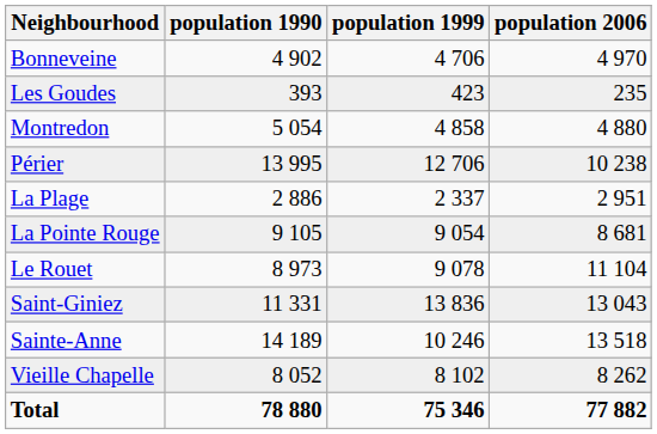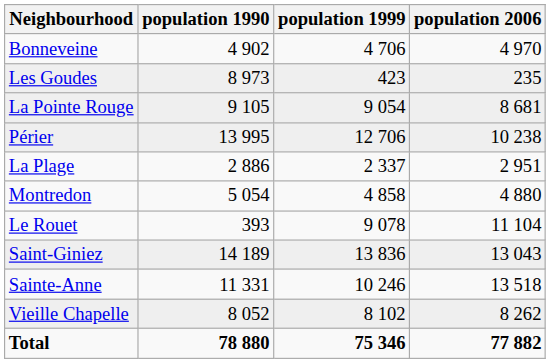Les Goudes | population 1990: 393 -> 8 973
rows swapped: Montredon <-> La Pointe Rouge
Le Rouet | population 1990: 8 973 -> 393
Saint-Giniez | population 1990: 11 331 -> 14 189
Sainte-Anne | population 1990: 14 189 -> 11 331
